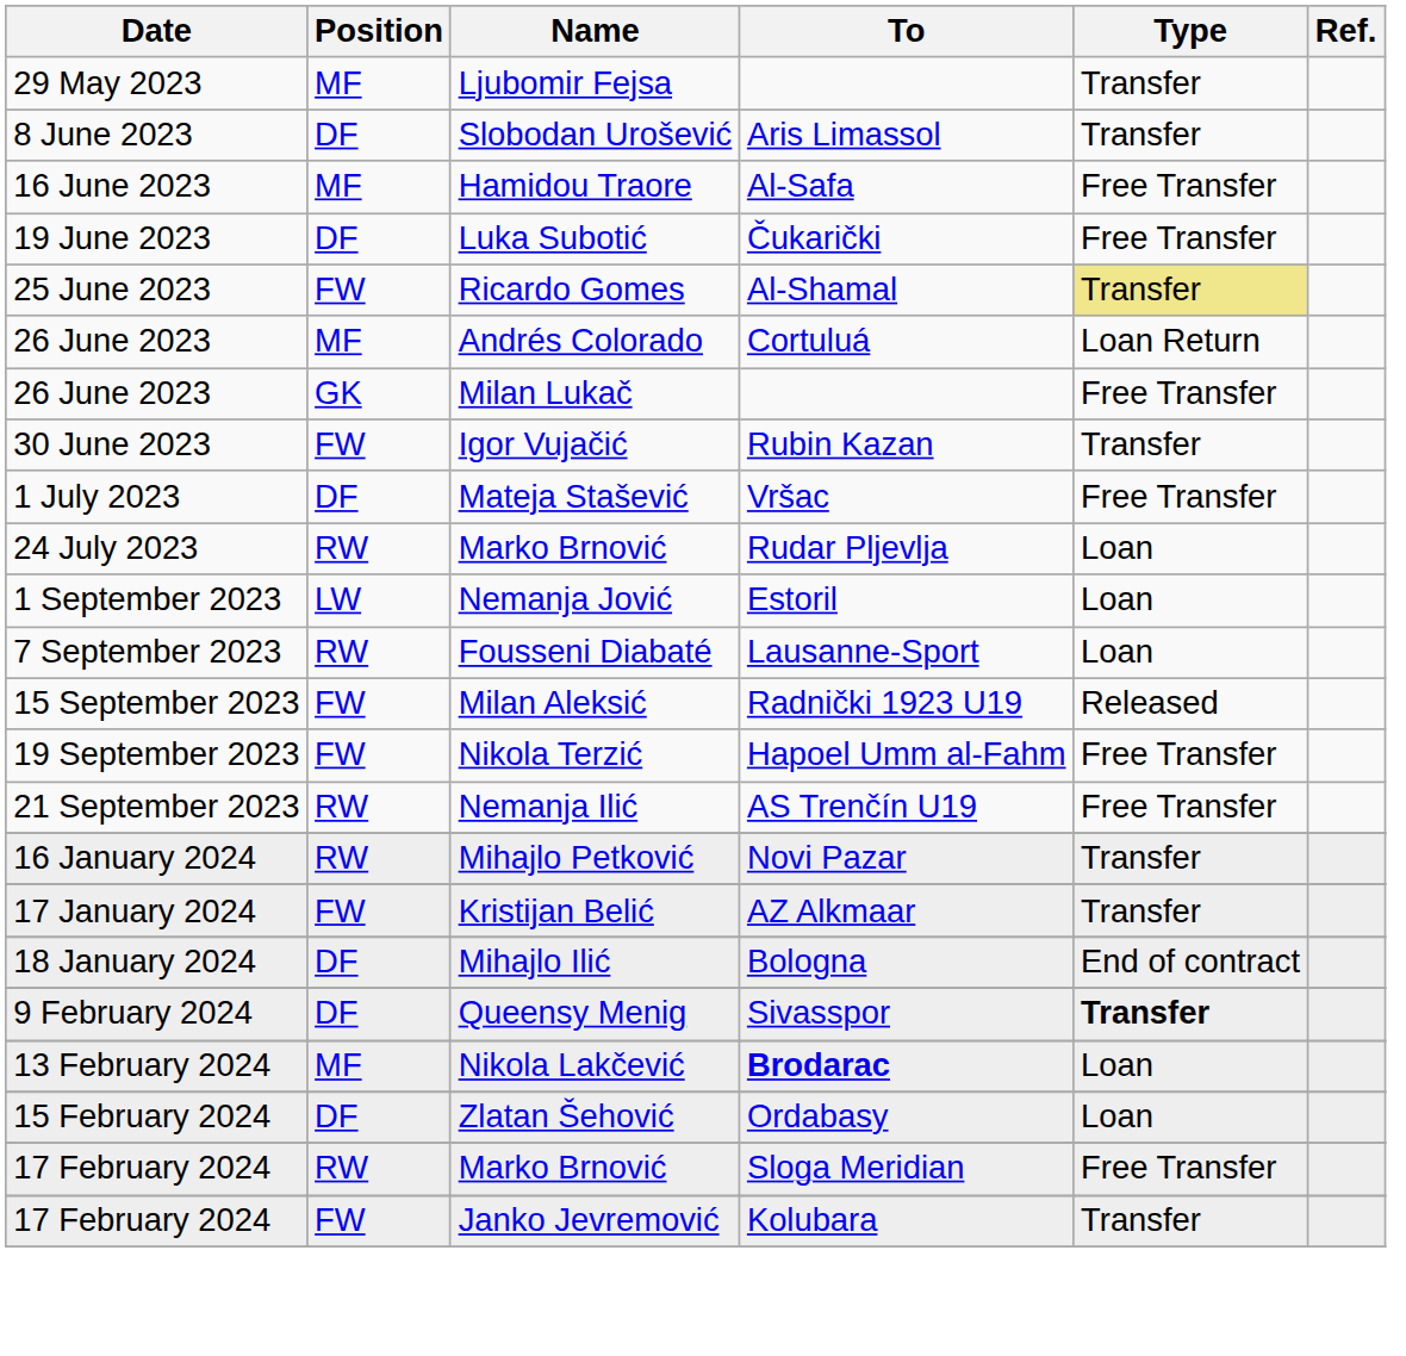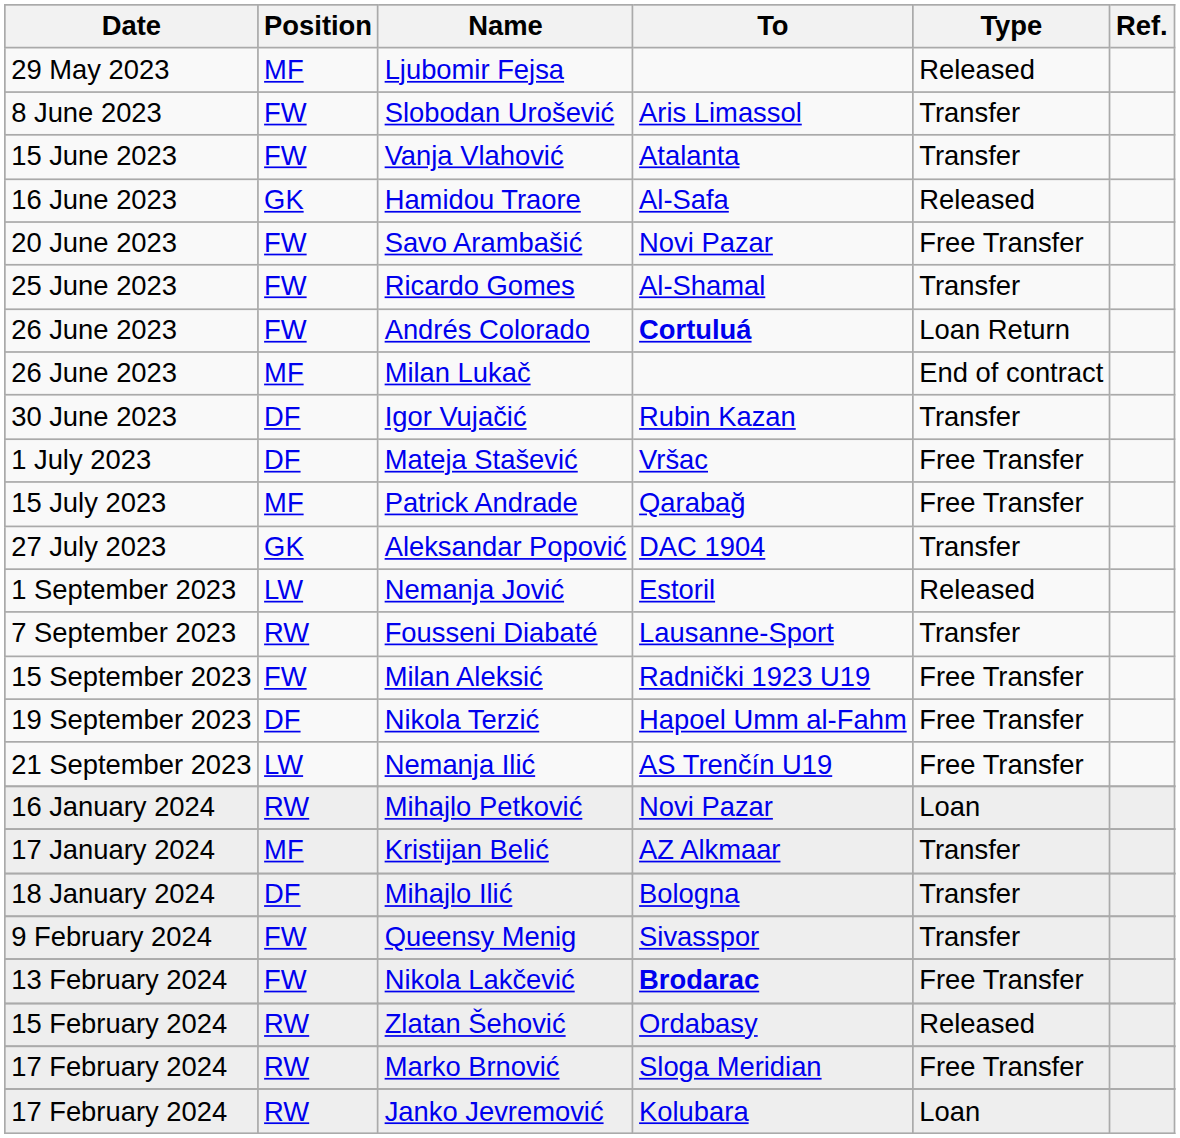Ljubomir Fejsa | Type: Transfer -> Released
Slobodan Urošević | Position: DF -> FW
+ row: 15 June 2023 | FW | Vanja Vlahović | Atalanta | Transfer
Hamidou Traore | Position: MF -> GK
Hamidou Traore | Type: Free Transfer -> Released
- row: 19 June 2023 | DF | Luka Subotić | Čukarički | Free Transfer
+ row: 20 June 2023 | FW | Savo Arambašić | Novi Pazar | Free Transfer
Ricardo Gomes | Type: khaki background -> no background
Andrés Colorado | Position: MF -> FW
Andrés Colorado | To: normal -> bold
Milan Lukač | Position: GK -> MF
Milan Lukač | Type: Free Transfer -> End of contract
Igor Vujačić | Position: FW -> DF
+ row: 15 July 2023 | MF | Patrick Andrade | Qarabağ | Free Transfer
- row: 24 July 2023 | RW | Marko Brnović | Rudar Pljevlja | Loan
+ row: 27 July 2023 | GK | Aleksandar Popović | DAC 1904 | Transfer
Nemanja Jović | Type: Loan -> Released
Fousseni Diabaté | Type: Loan -> Transfer
Milan Aleksić | Type: Released -> Free Transfer
Nikola Terzić | Position: FW -> DF
Nemanja Ilić | Position: RW -> LW
Mihajlo Petković | Type: Transfer -> Loan
Kristijan Belić | Position: FW -> MF
Mihajlo Ilić | Type: End of contract -> Transfer
Queensy Menig | Position: DF -> FW
Queensy Menig | Type: bold -> normal
Nikola Lakčević | Position: MF -> FW
Nikola Lakčević | Type: Loan -> Free Transfer
Zlatan Šehović | Position: DF -> RW
Zlatan Šehović | Type: Loan -> Released
Janko Jevremović | Position: FW -> RW
Janko Jevremović | Type: Transfer -> Loan
